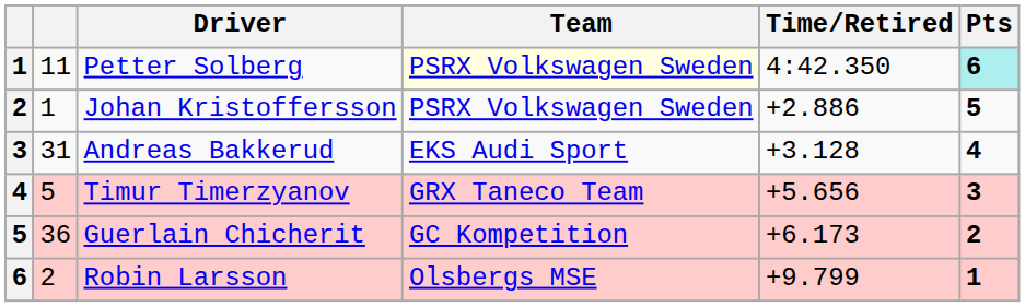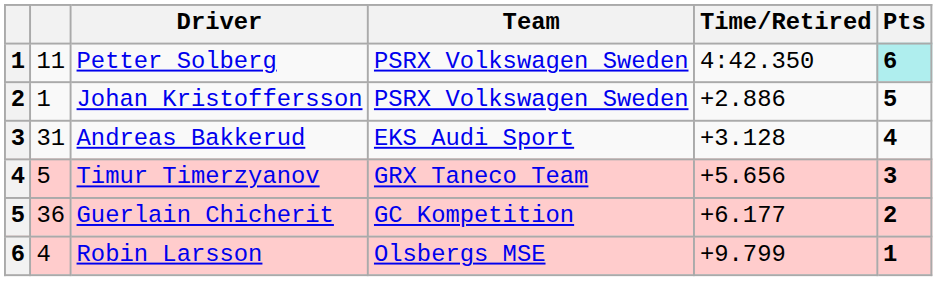Petter Solberg | Team: lightyellow background -> no background
Guerlain Chicherit | Time/Retired: +6.173 -> +6.177
Robin Larsson | column 2: 2 -> 4
